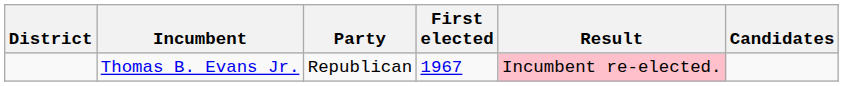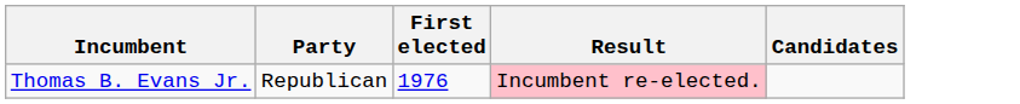- column: District
Thomas B. Evans Jr. | First elected: 1967 -> 1976
